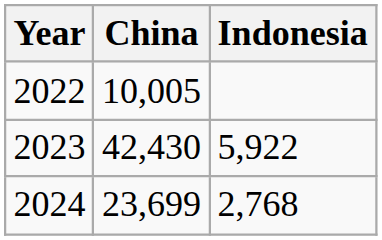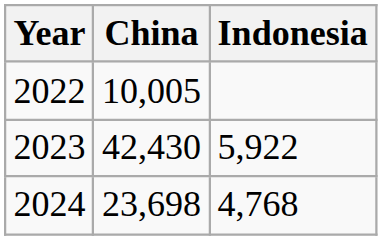2024 | China: 23,699 -> 23,698
2024 | Indonesia: 2,768 -> 4,768
